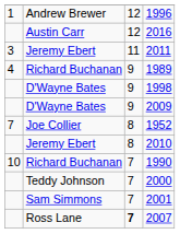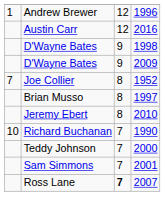- row: 3 | Jeremy Ebert | 11 | 2011
- row: 4 | Richard Buchanan | 9 | 1989
+ row: Brian Musso | 8 | 1997
